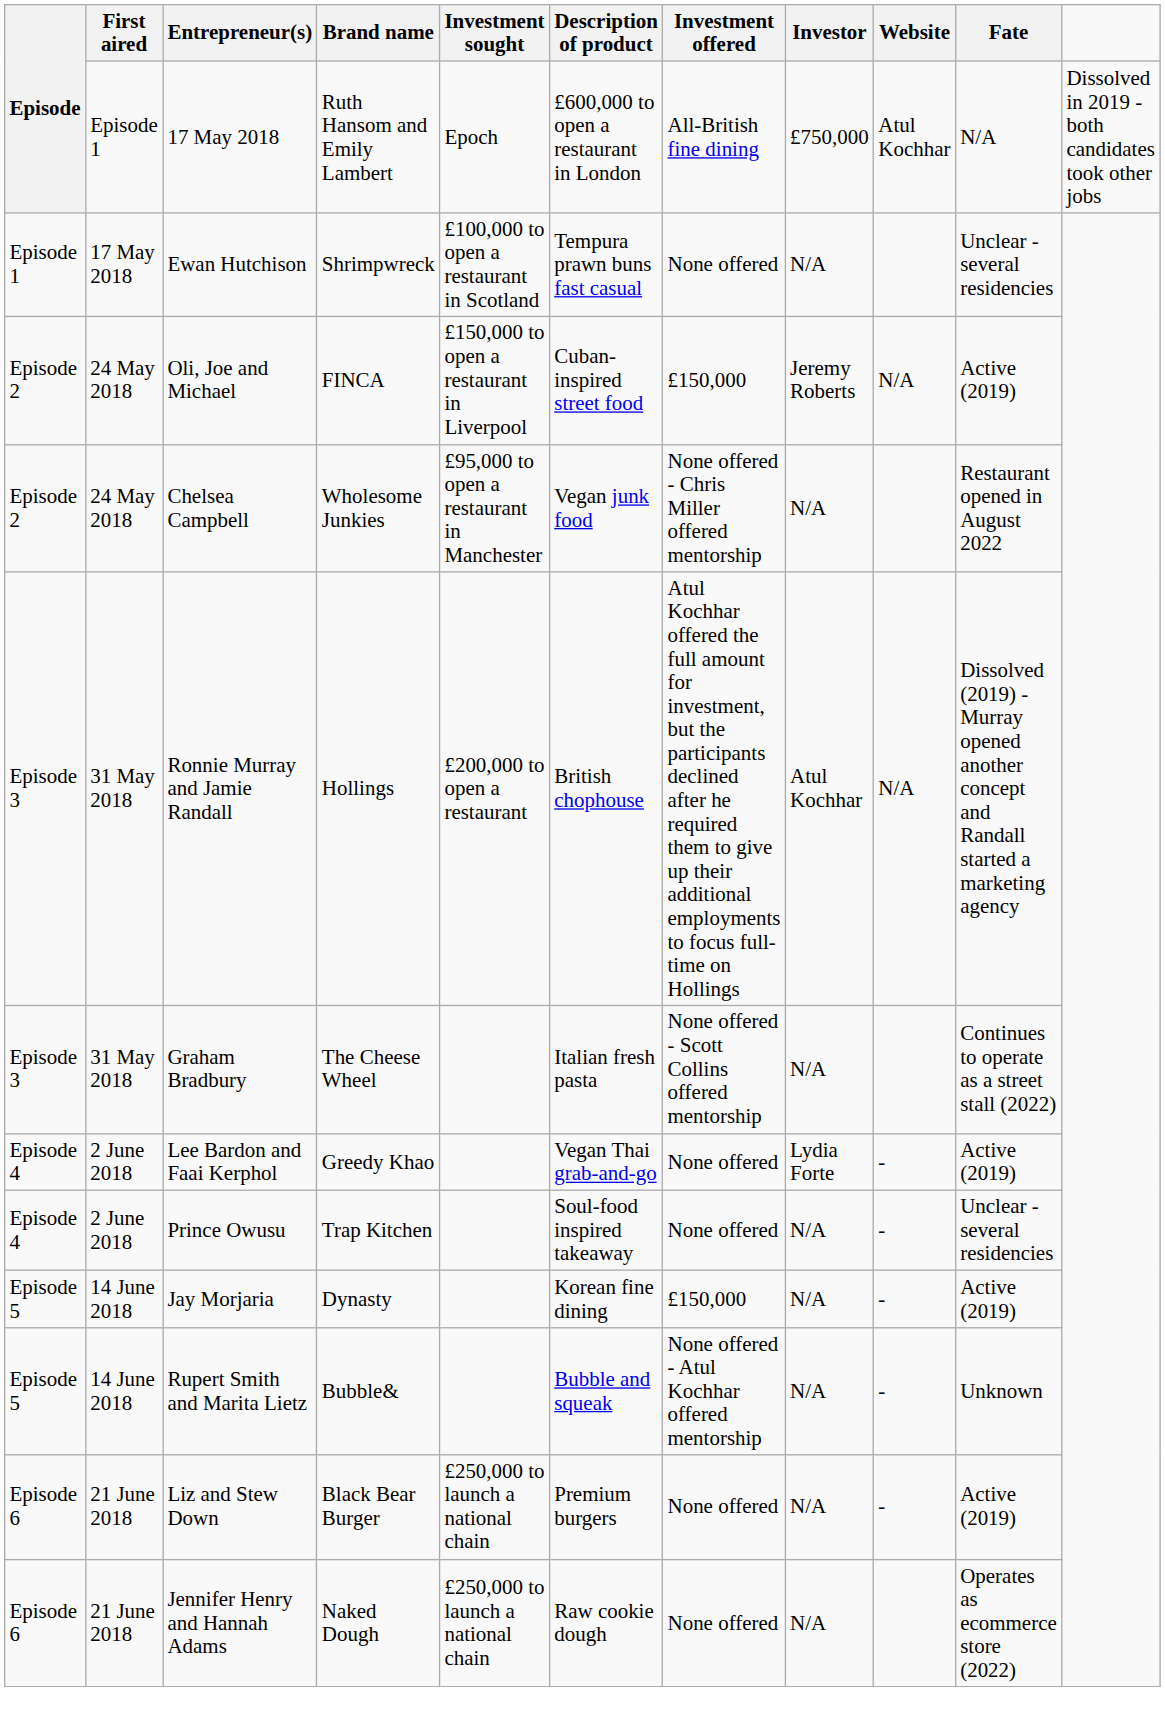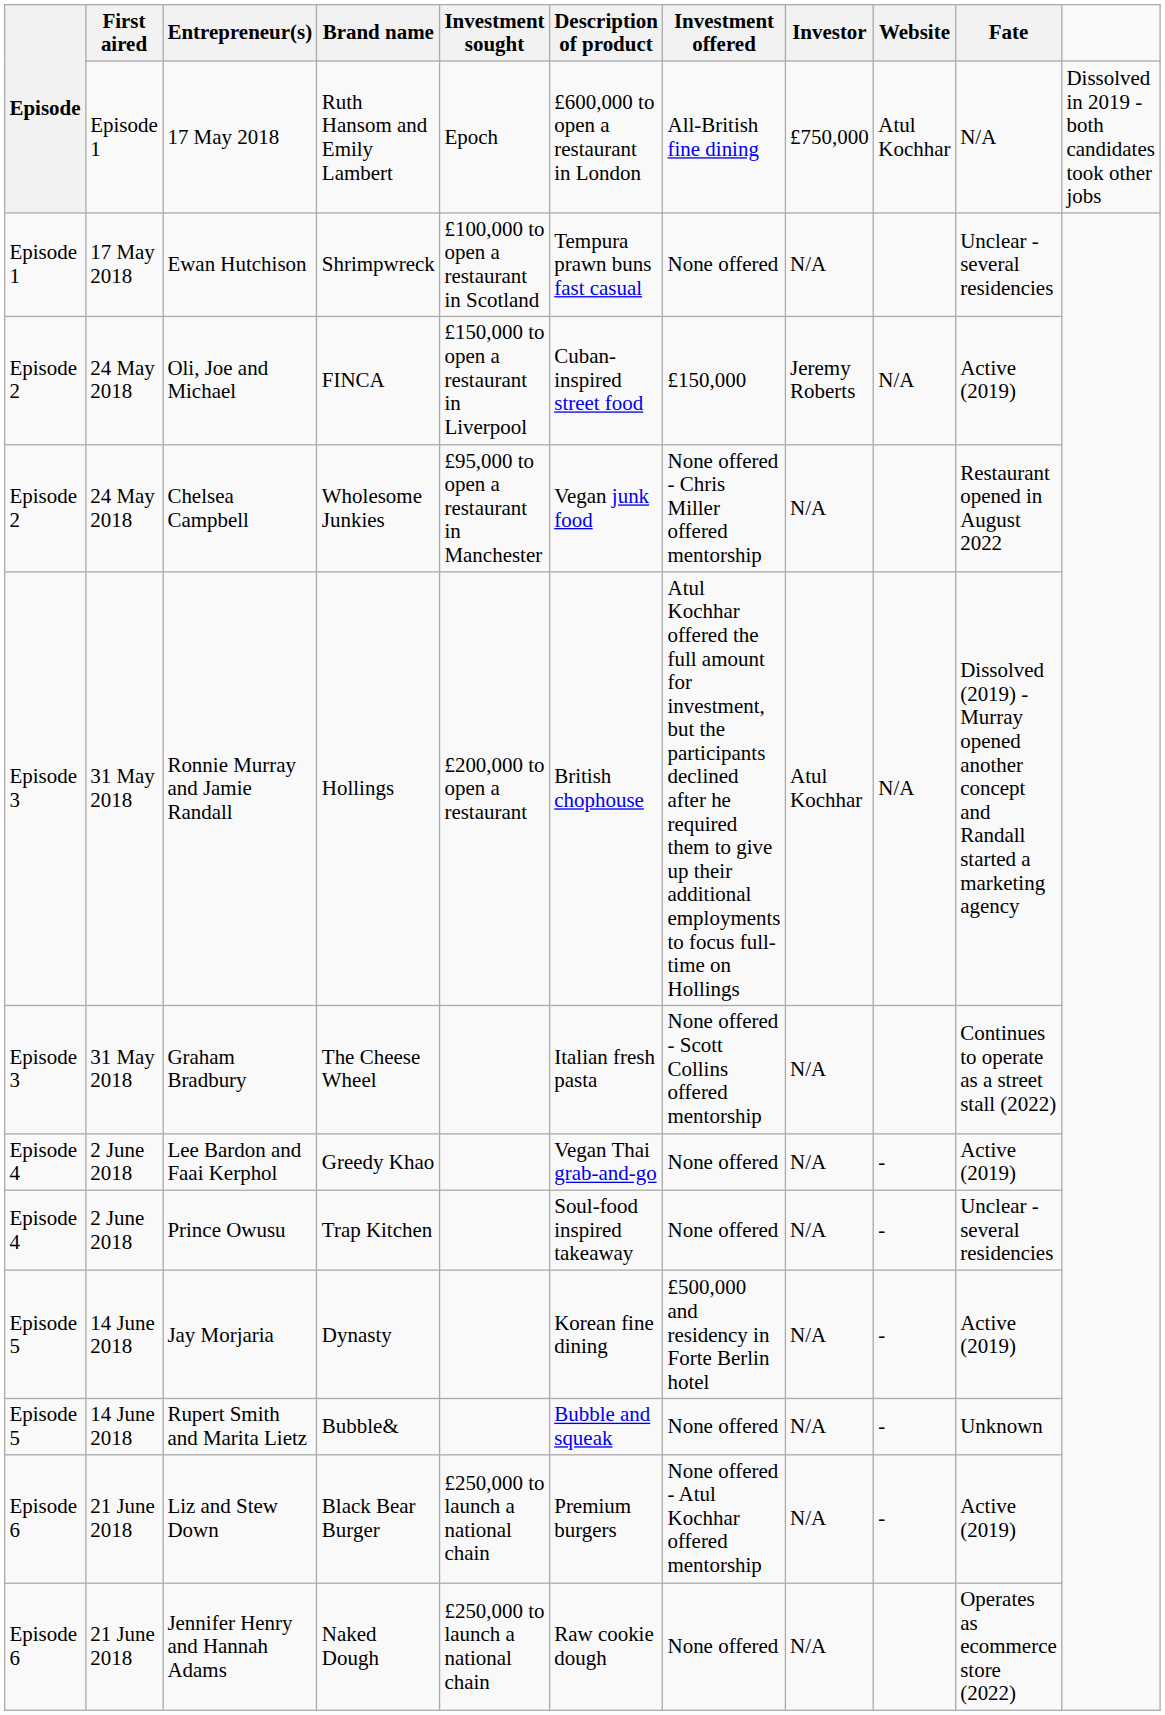Lee Bardon and Faai Kerphol | Investor: Lydia Forte -> N/A
Jay Morjaria | Investment offered: £150,000 -> £500,000 and residency in Forte Berlin hotel
Rupert Smith and Marita Lietz | Investment offered: None offered - Atul Kochhar offered mentorship -> None offered
Liz and Stew Down | Investment offered: None offered -> None offered - Atul Kochhar offered mentorship
